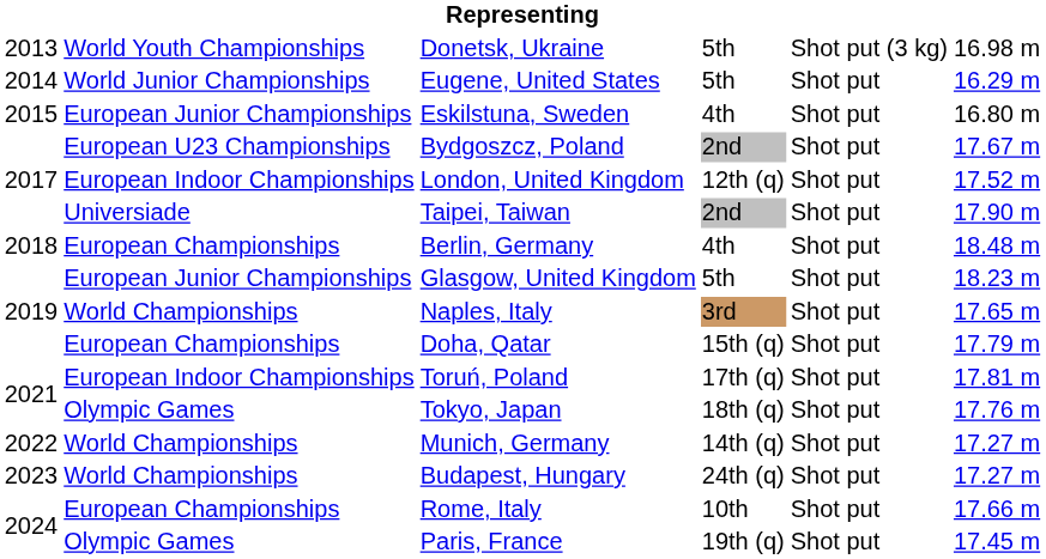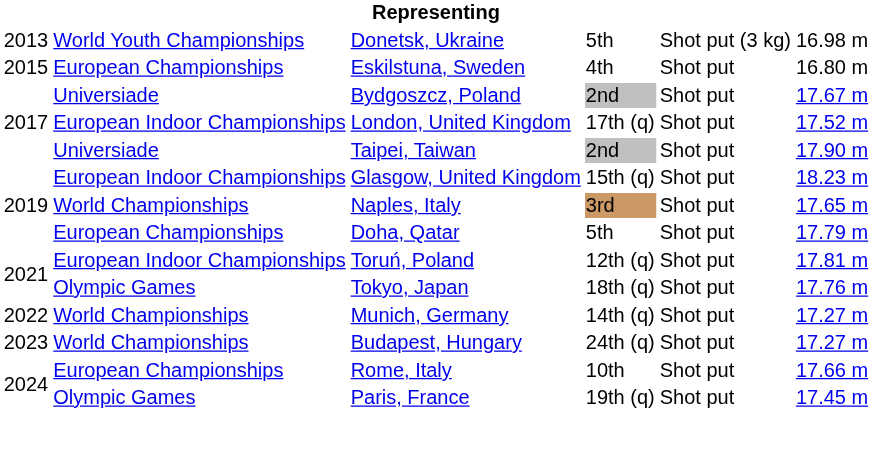- row: 2014 | World Junior Championships | Eugene, United States | 5th | Shot put | 16.29 m
Eskilstuna, Sweden | column 2: European Junior Championships -> European Championships
Bydgoszcz, Poland | column 2: European U23 Championships -> Universiade
London, United Kingdom | column 4: 12th (q) -> 17th (q)
- row: 2018 | European Championships | Berlin, Germany | 4th | Shot put | 18.48 m
Glasgow, United Kingdom | column 2: European Junior Championships -> European Indoor Championships
Glasgow, United Kingdom | column 4: 5th -> 15th (q)
Doha, Qatar | column 4: 15th (q) -> 5th
Toruń, Poland | column 4: 17th (q) -> 12th (q)
